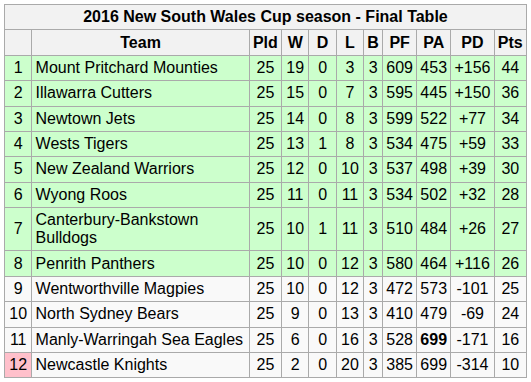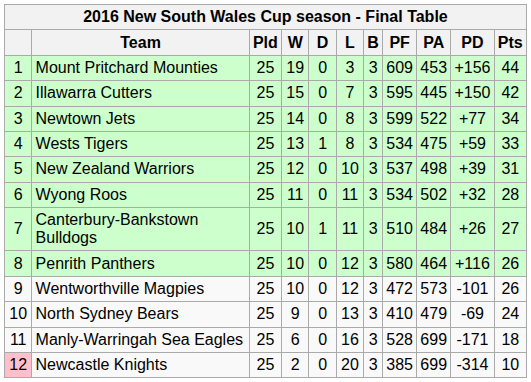Illawarra Cutters | Pts: 36 -> 42
New Zealand Warriors | Pts: 30 -> 31
Wentworthville Magpies | Pts: 25 -> 26
Manly-Warringah Sea Eagles | PA: bold -> normal
Manly-Warringah Sea Eagles | Pts: 16 -> 18
